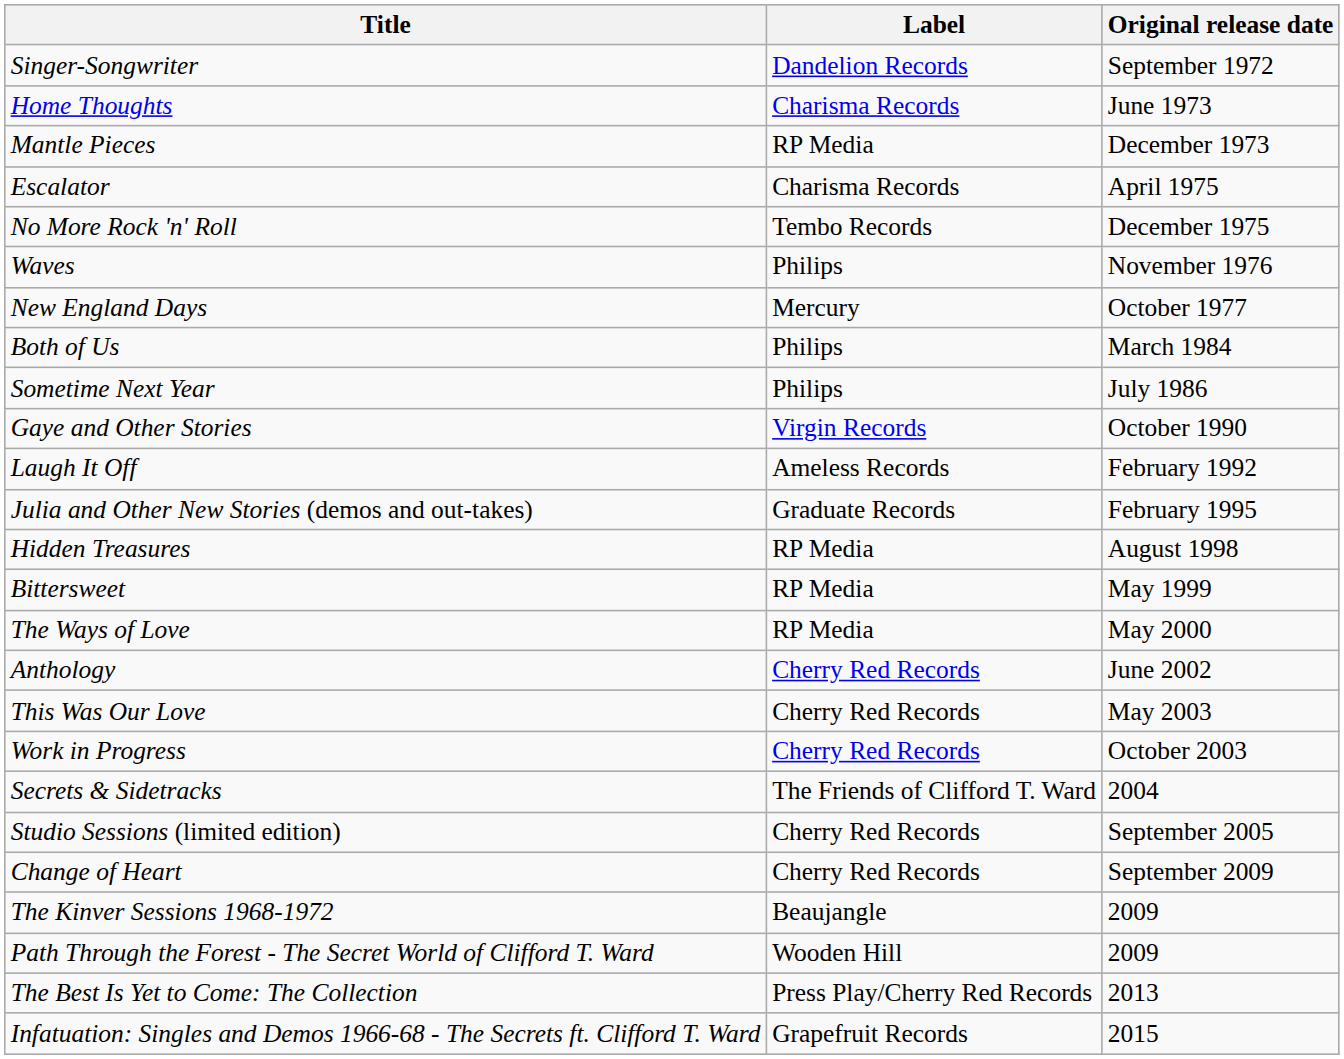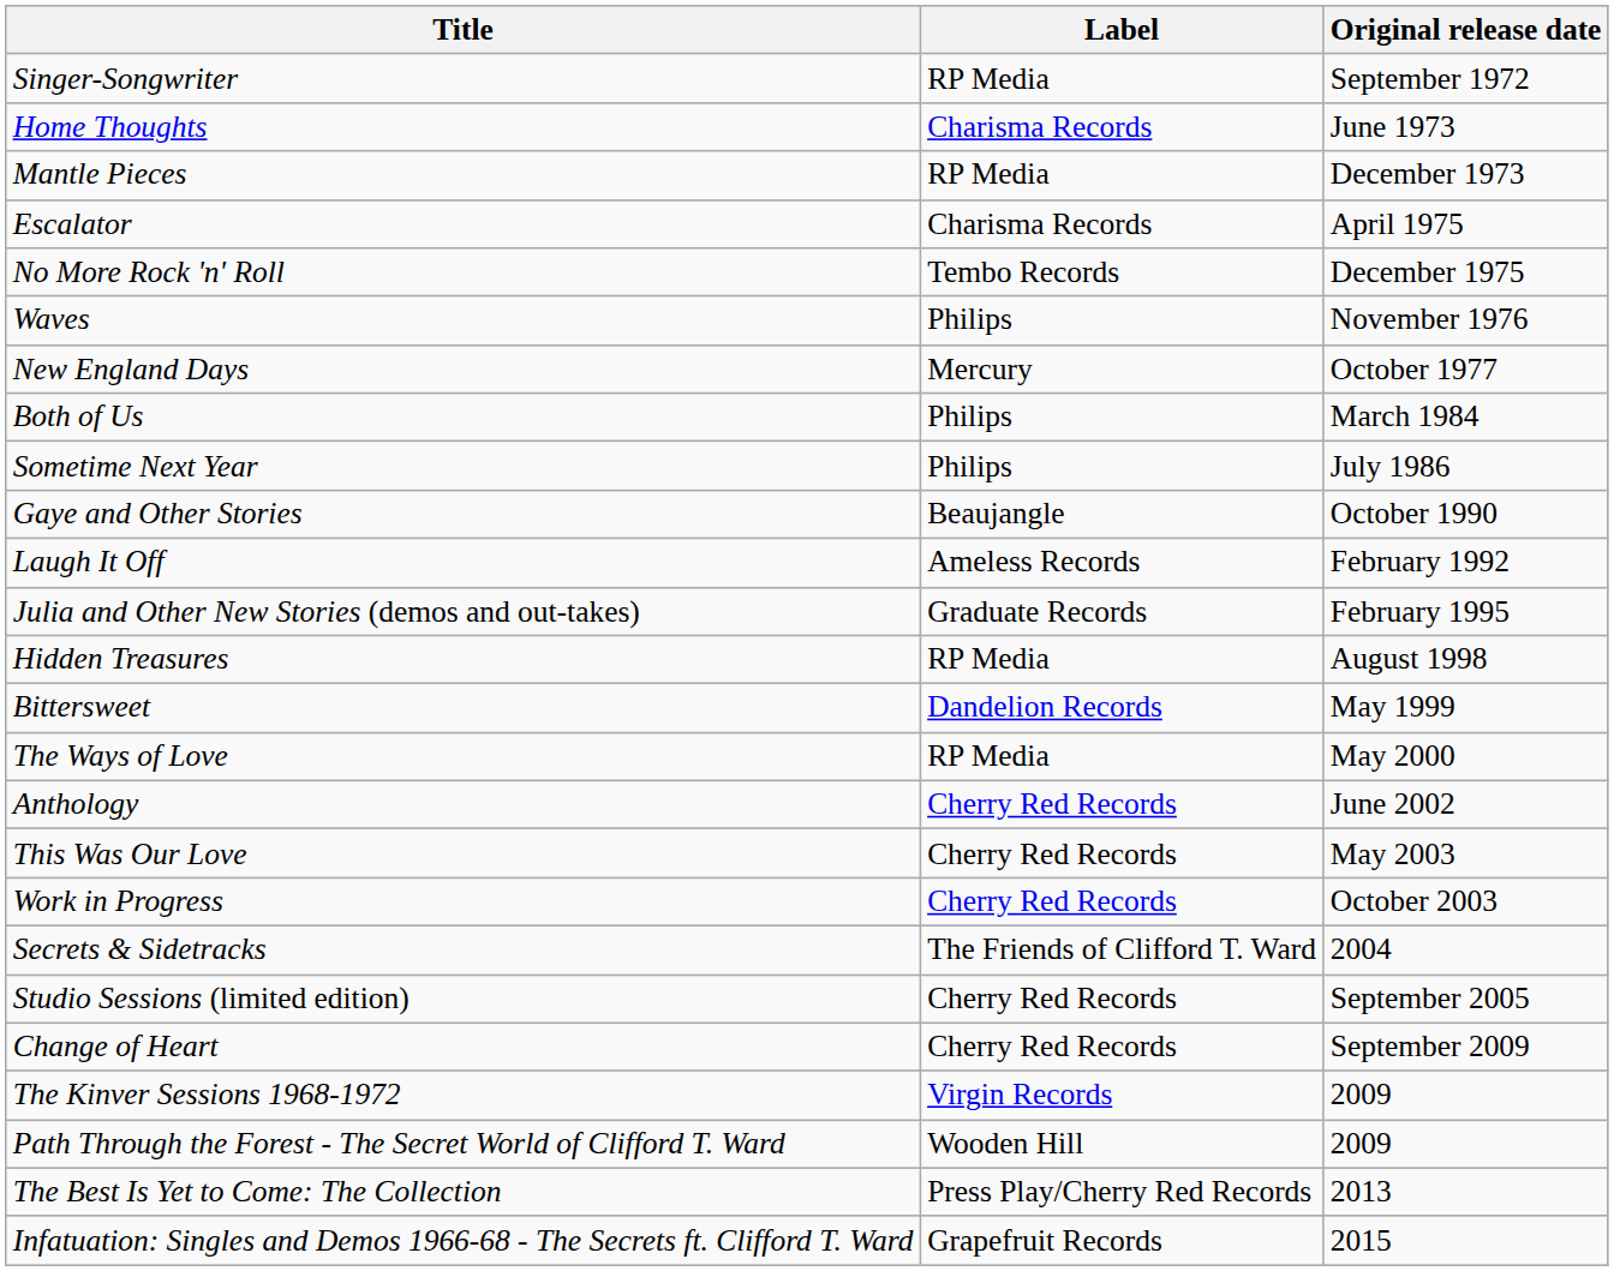Singer-Songwriter | Label: Dandelion Records -> RP Media
Gaye and Other Stories | Label: Virgin Records -> Beaujangle
Bittersweet | Label: RP Media -> Dandelion Records
The Kinver Sessions 1968-1972 | Label: Beaujangle -> Virgin Records
